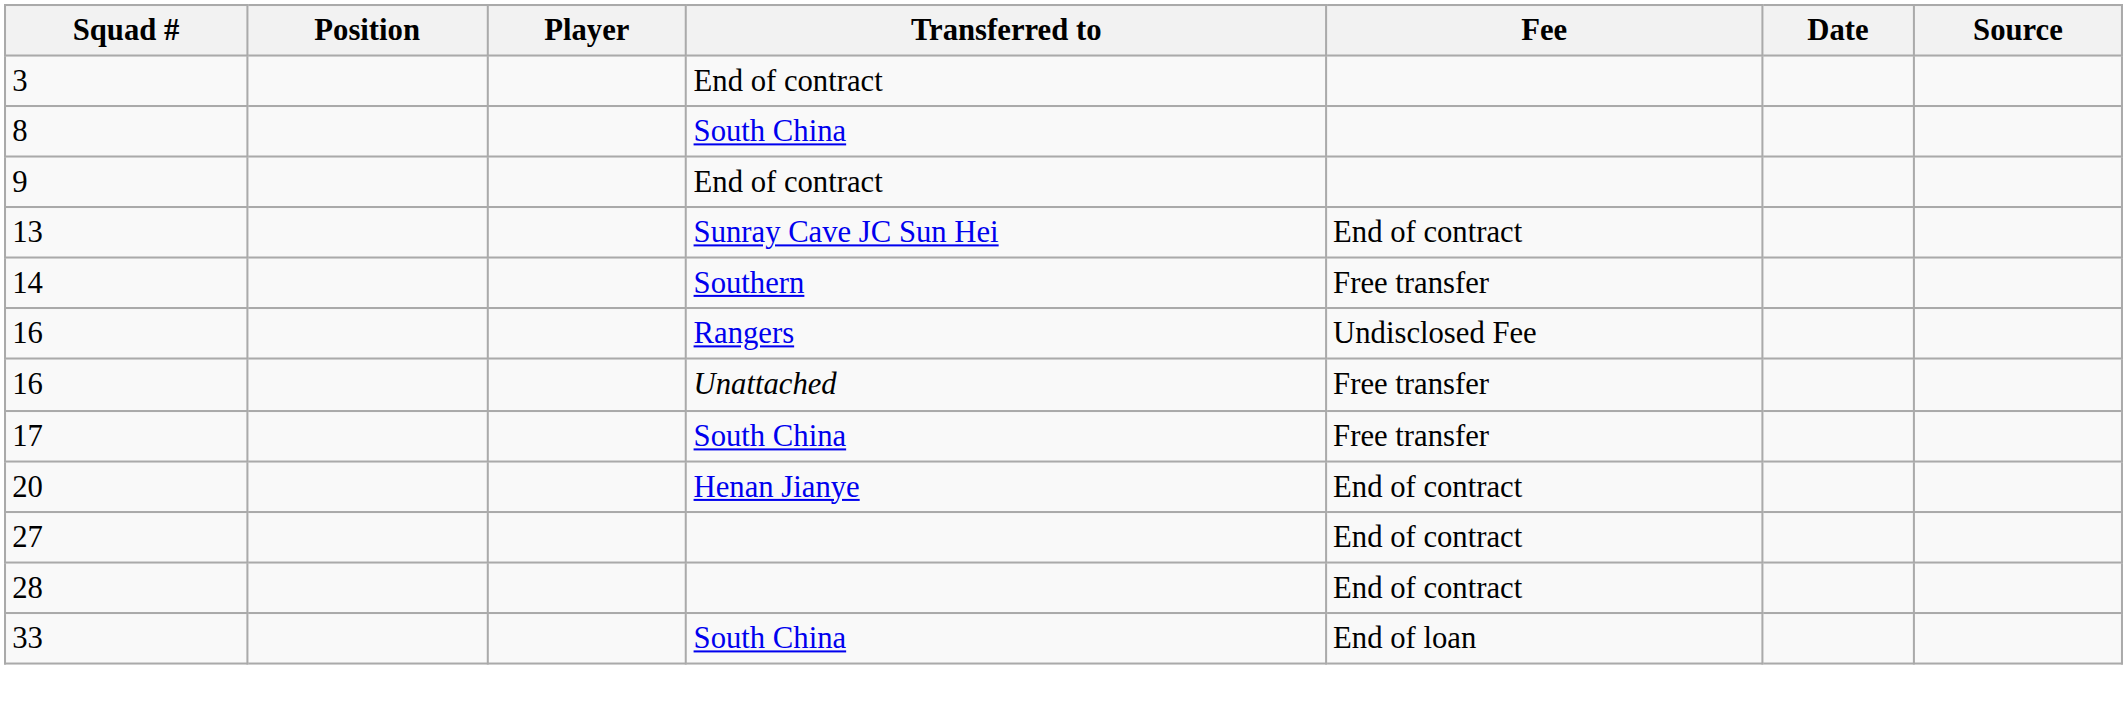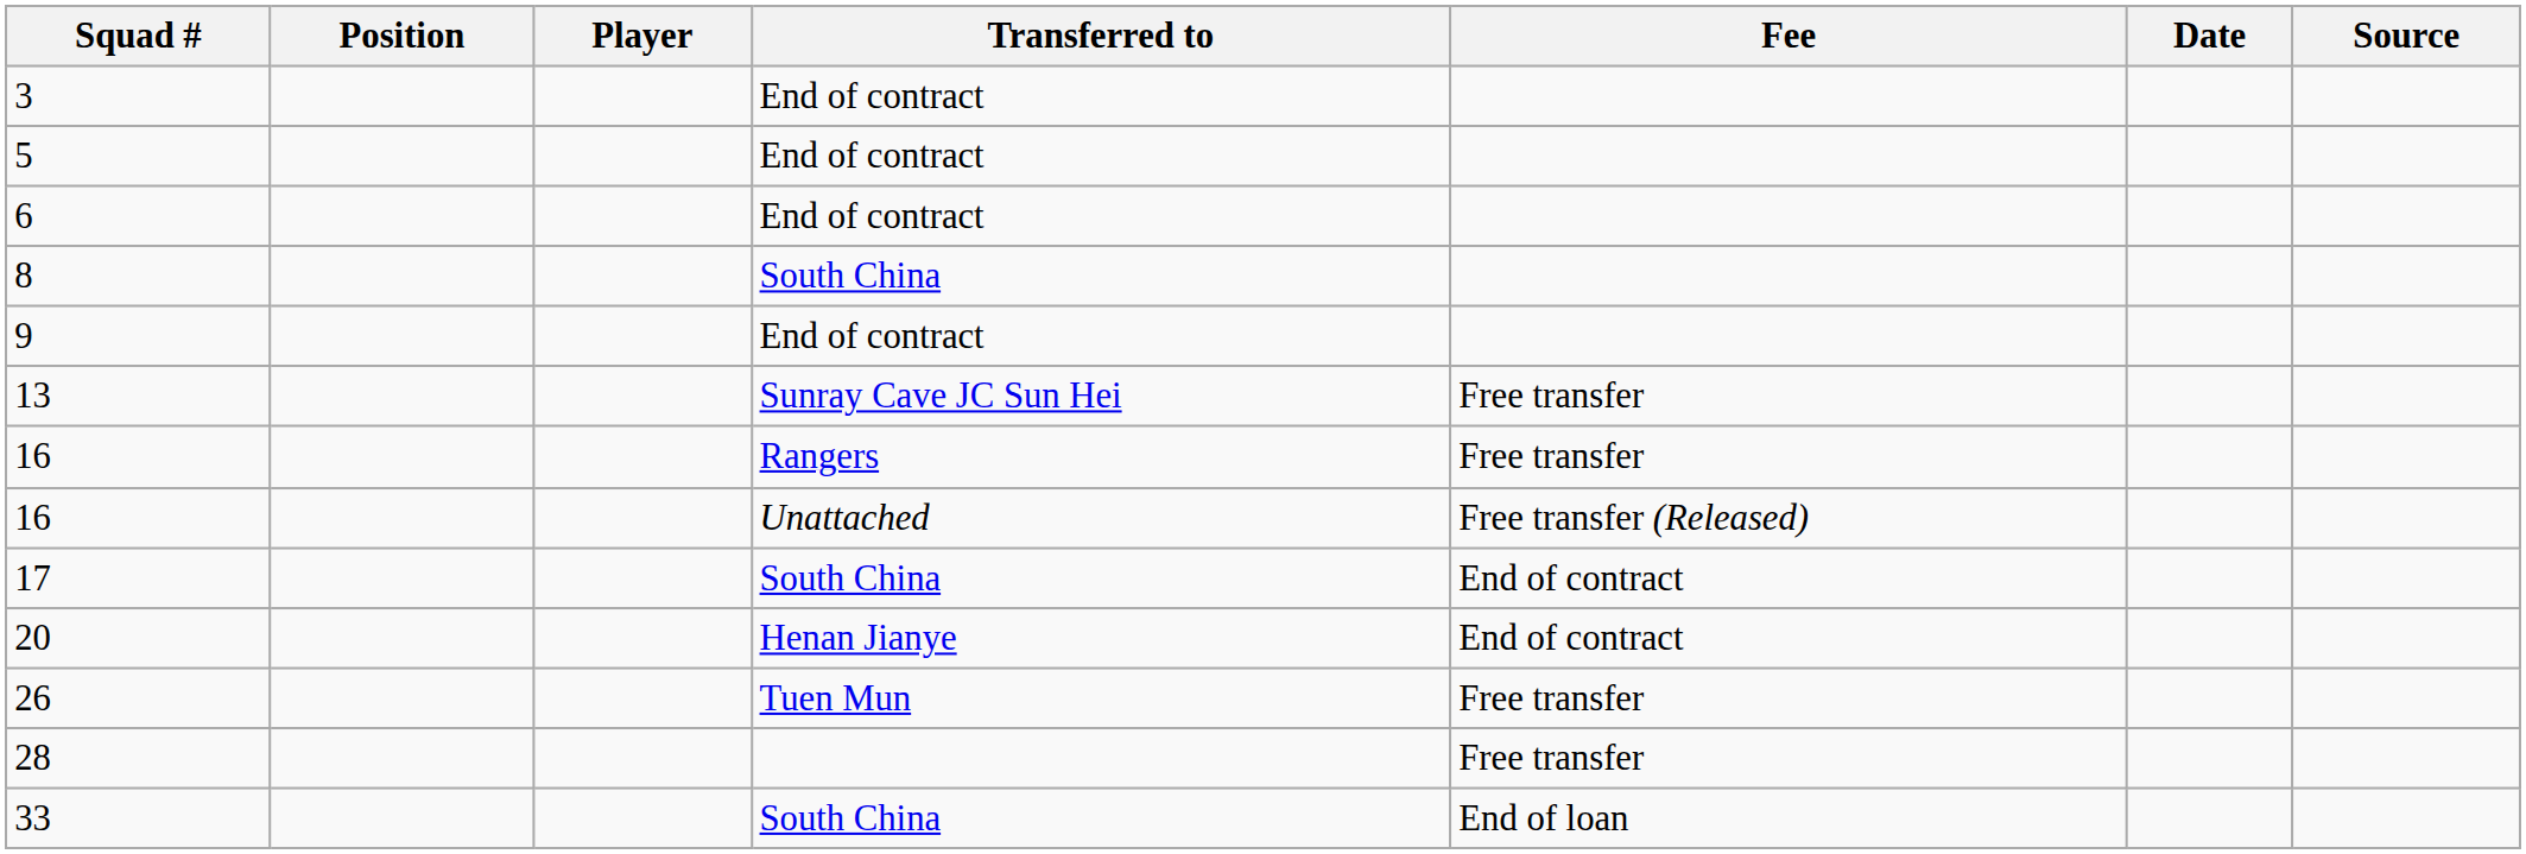+ row: 5 | End of contract
+ row: 6 | End of contract
13 | Fee: End of contract -> Free transfer
- row: 14 | Southern | Free transfer
16 / Rangers | Fee: Undisclosed Fee -> Free transfer
16 / Unattached | Fee: Free transfer -> Free transfer (Released)
17 | Fee: Free transfer -> End of contract
+ row: 26 | Tuen Mun | Free transfer
- row: 27 | End of contract
28 | Fee: End of contract -> Free transfer
